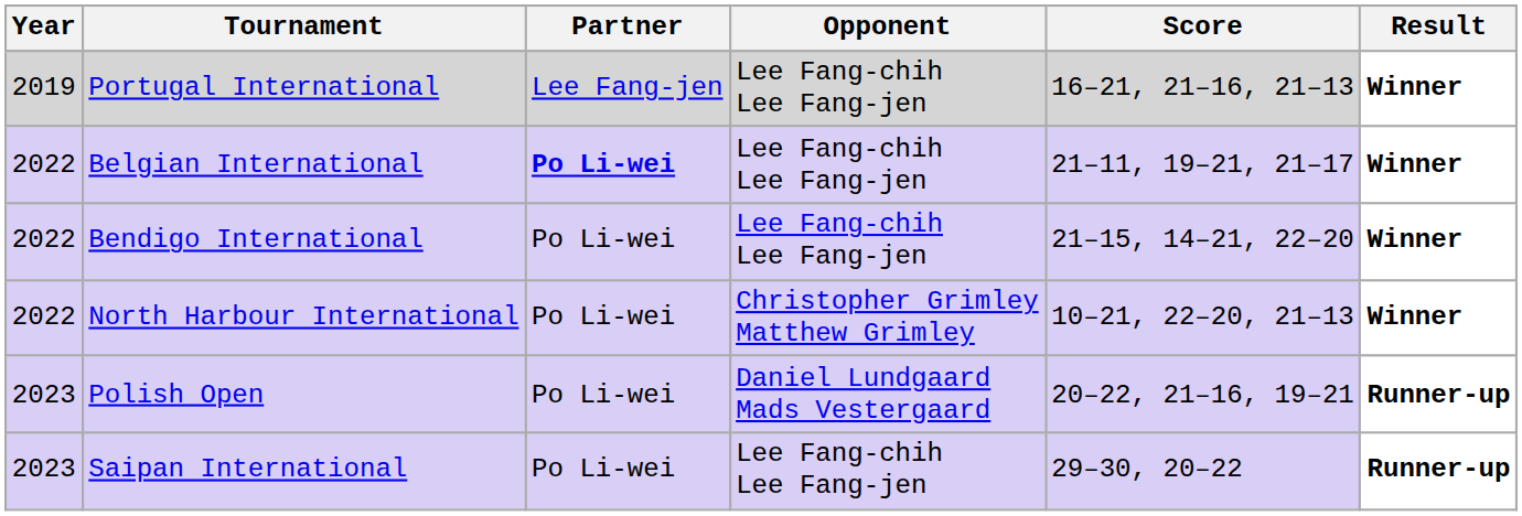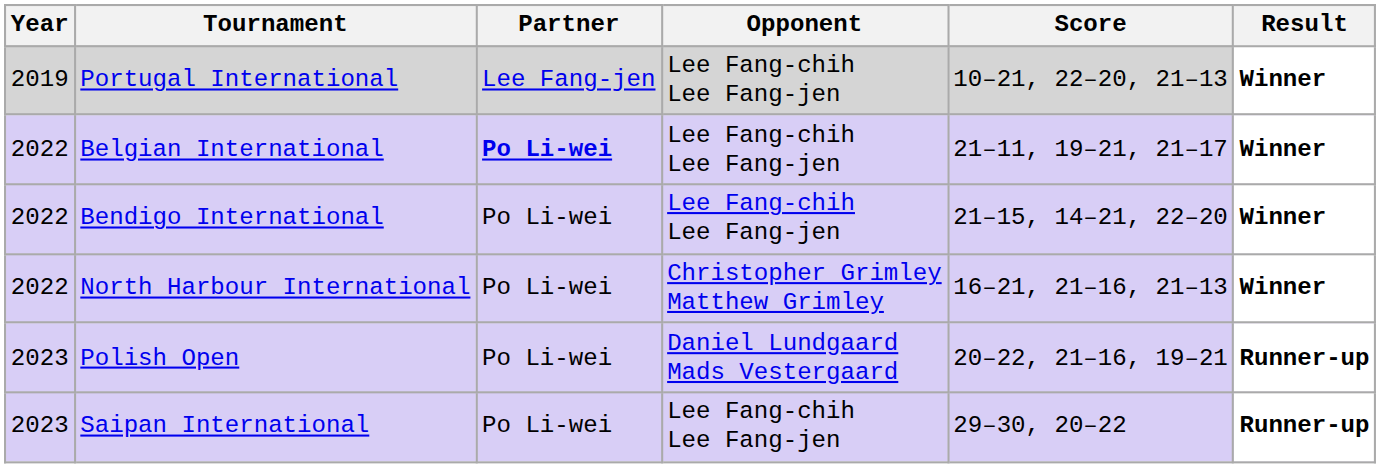Portugal International | Score: 16–21, 21–16, 21–13 -> 10–21, 22–20, 21–13
North Harbour International | Score: 10–21, 22–20, 21–13 -> 16–21, 21–16, 21–13
